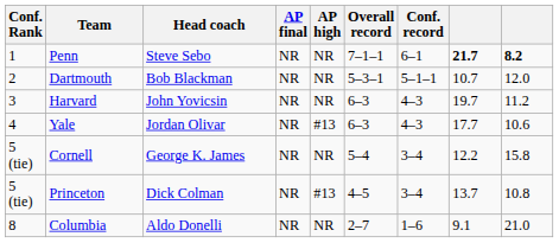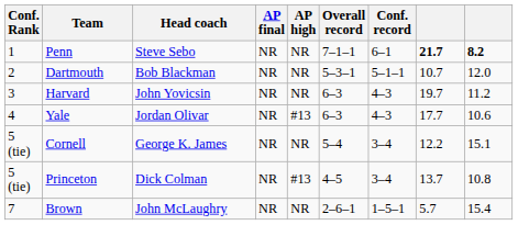Cornell | column 9: 15.8 -> 15.1
+ row: 7 | Brown | John McLaughry | NR | NR | 2–6–1 | 1–5–1 | 5.7 | 15.4
- row: 8 | Columbia | Aldo Donelli | NR | NR | 2–7 | 1–6 | 9.1 | 21.0
